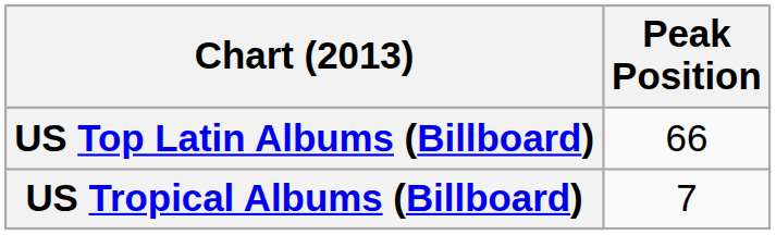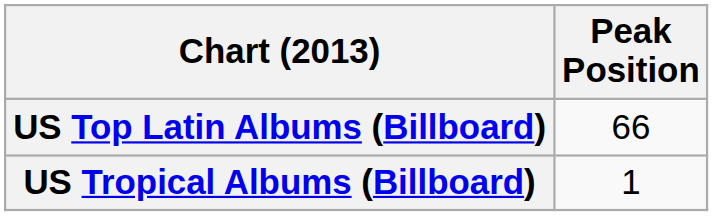US Tropical Albums (Billboard) | Peak Position: 7 -> 1
